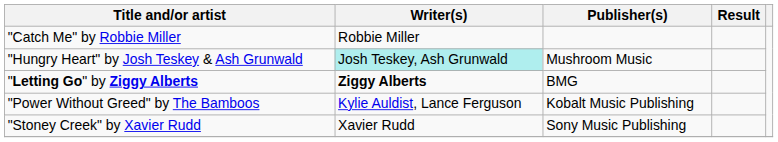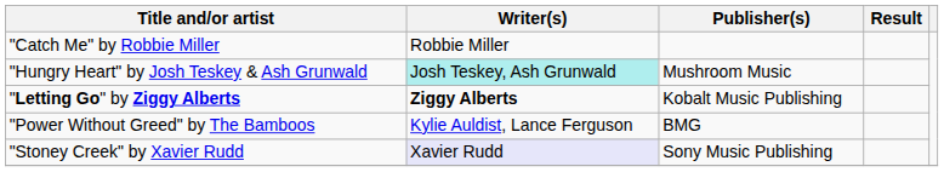"Letting Go" by Ziggy Alberts | Publisher(s): BMG -> Kobalt Music Publishing
"Power Without Greed" by The Bamboos | Publisher(s): Kobalt Music Publishing -> BMG
"Stoney Creek" by Xavier Rudd | Writer(s): no background -> lavender background
